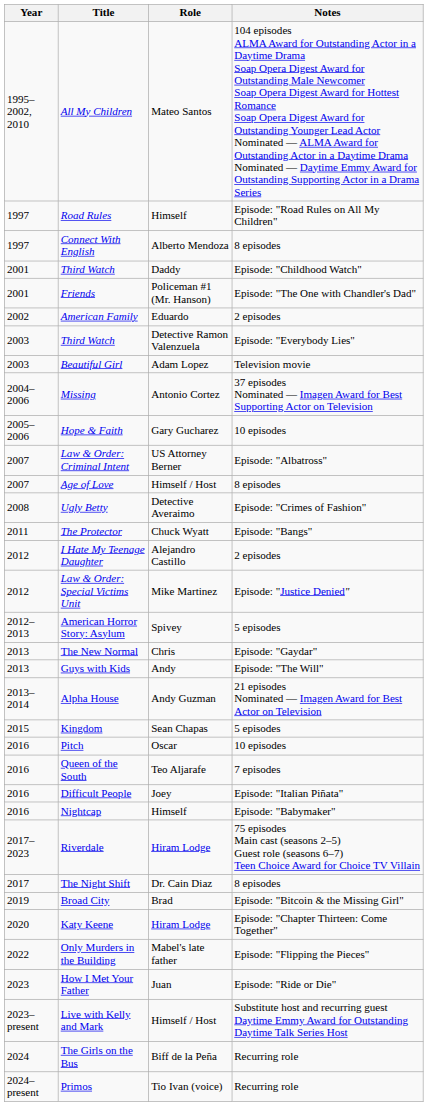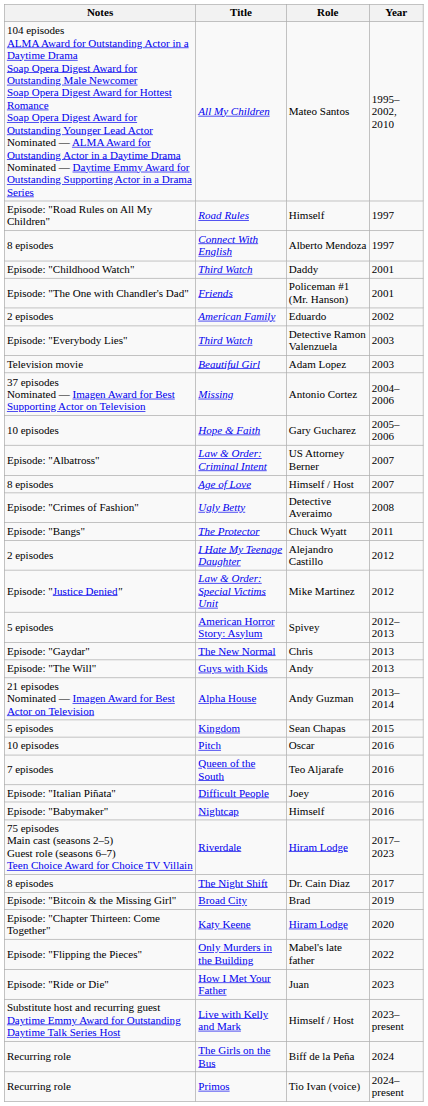columns swapped: Year <-> Notes
